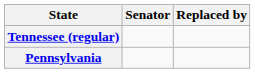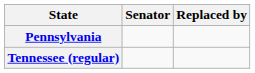rows swapped: Pennsylvania <-> Tennessee (regular)
